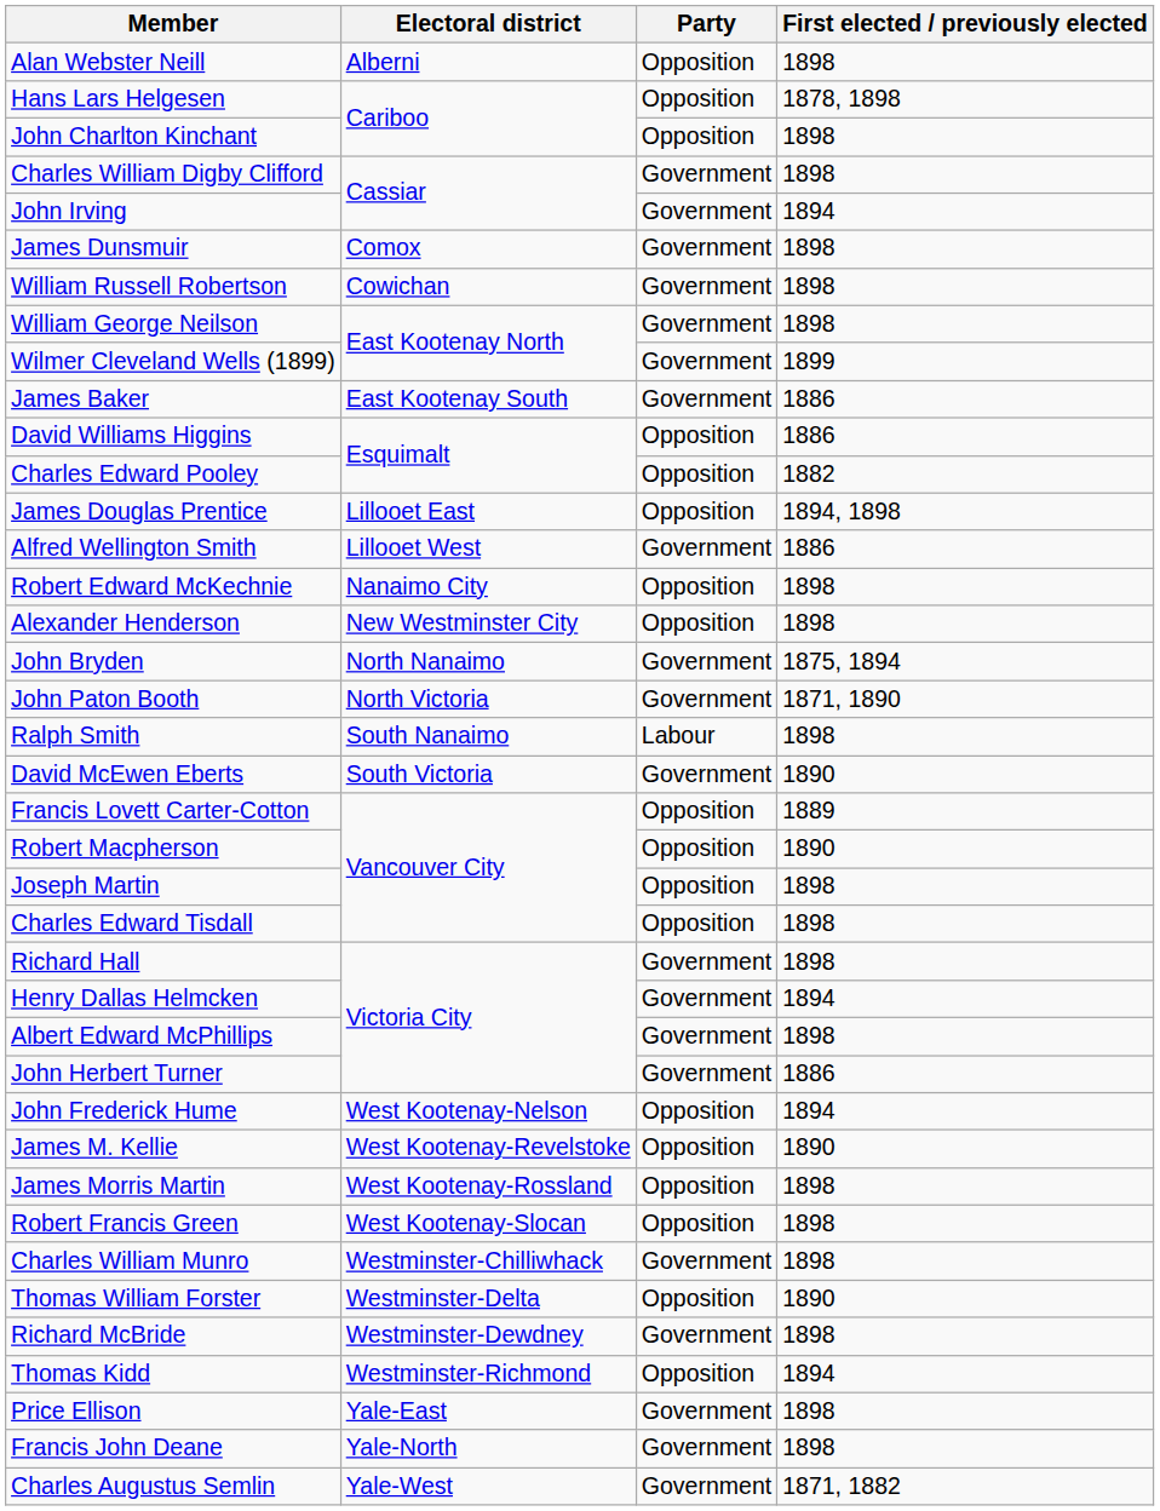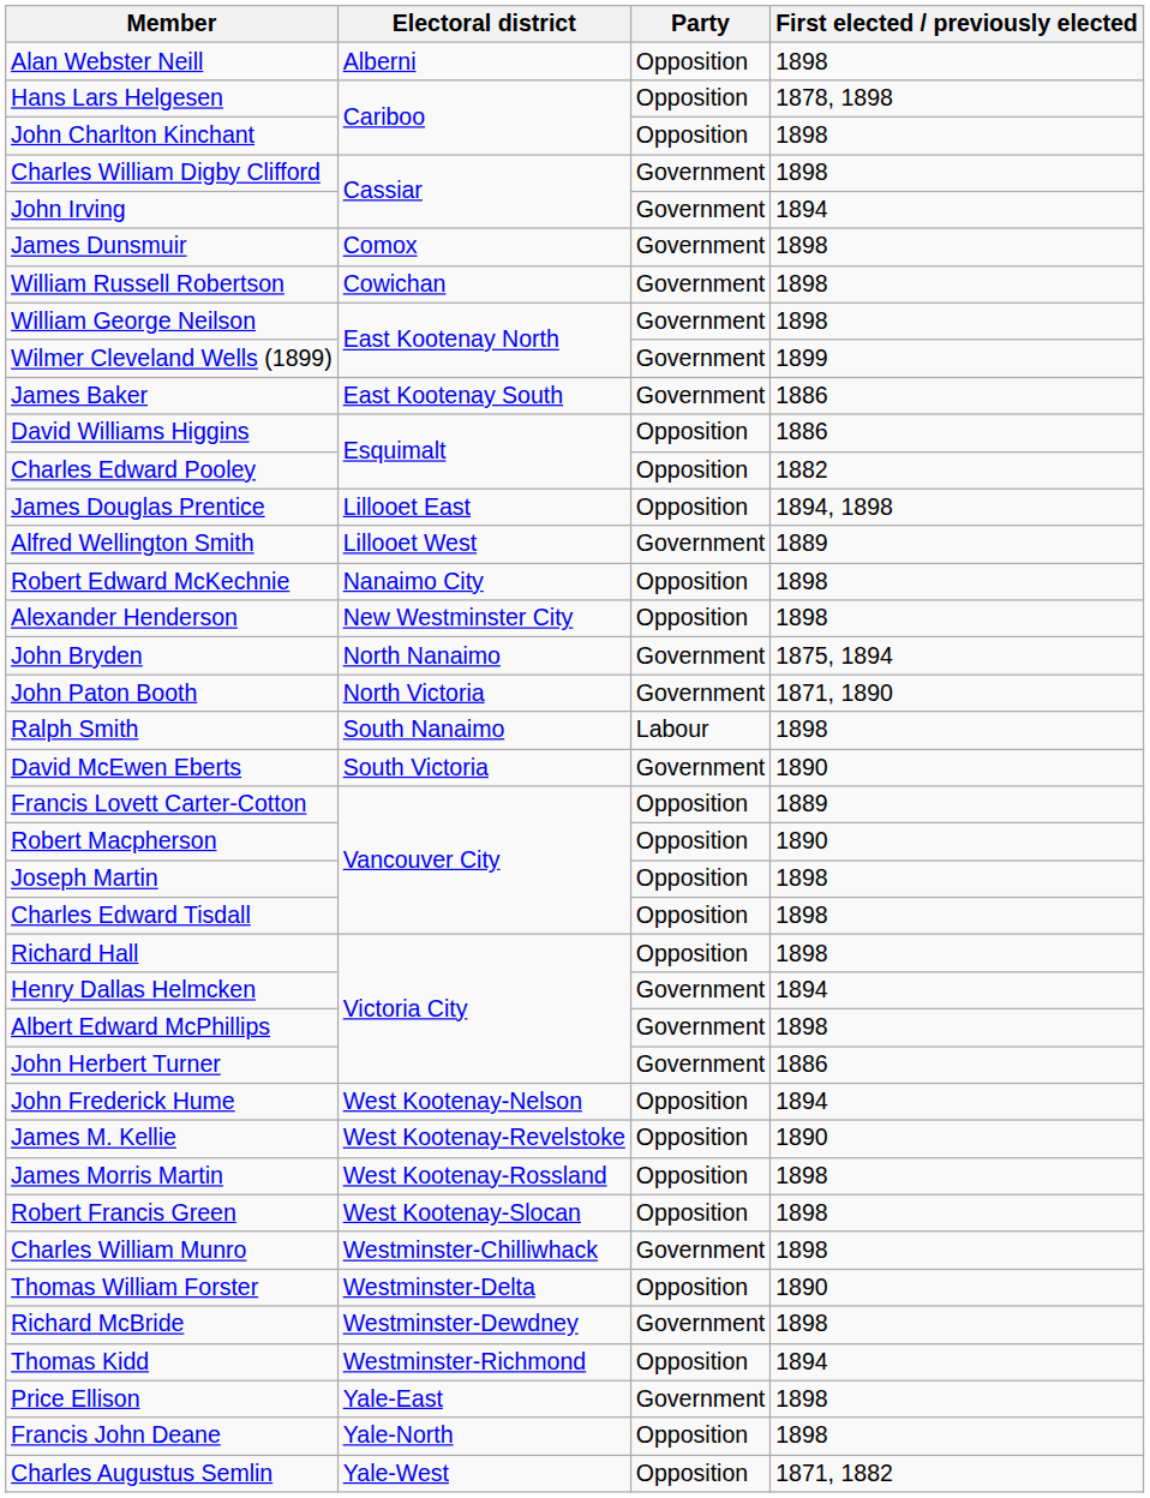Alfred Wellington Smith | First elected / previously elected: 1886 -> 1889
Richard Hall | Party: Government -> Opposition
Francis John Deane | Party: Government -> Opposition
Charles Augustus Semlin | Party: Government -> Opposition
